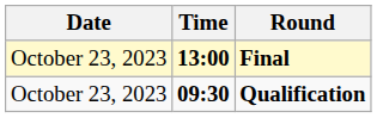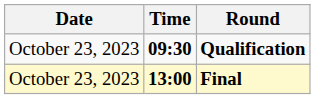rows swapped: Qualification <-> Final
